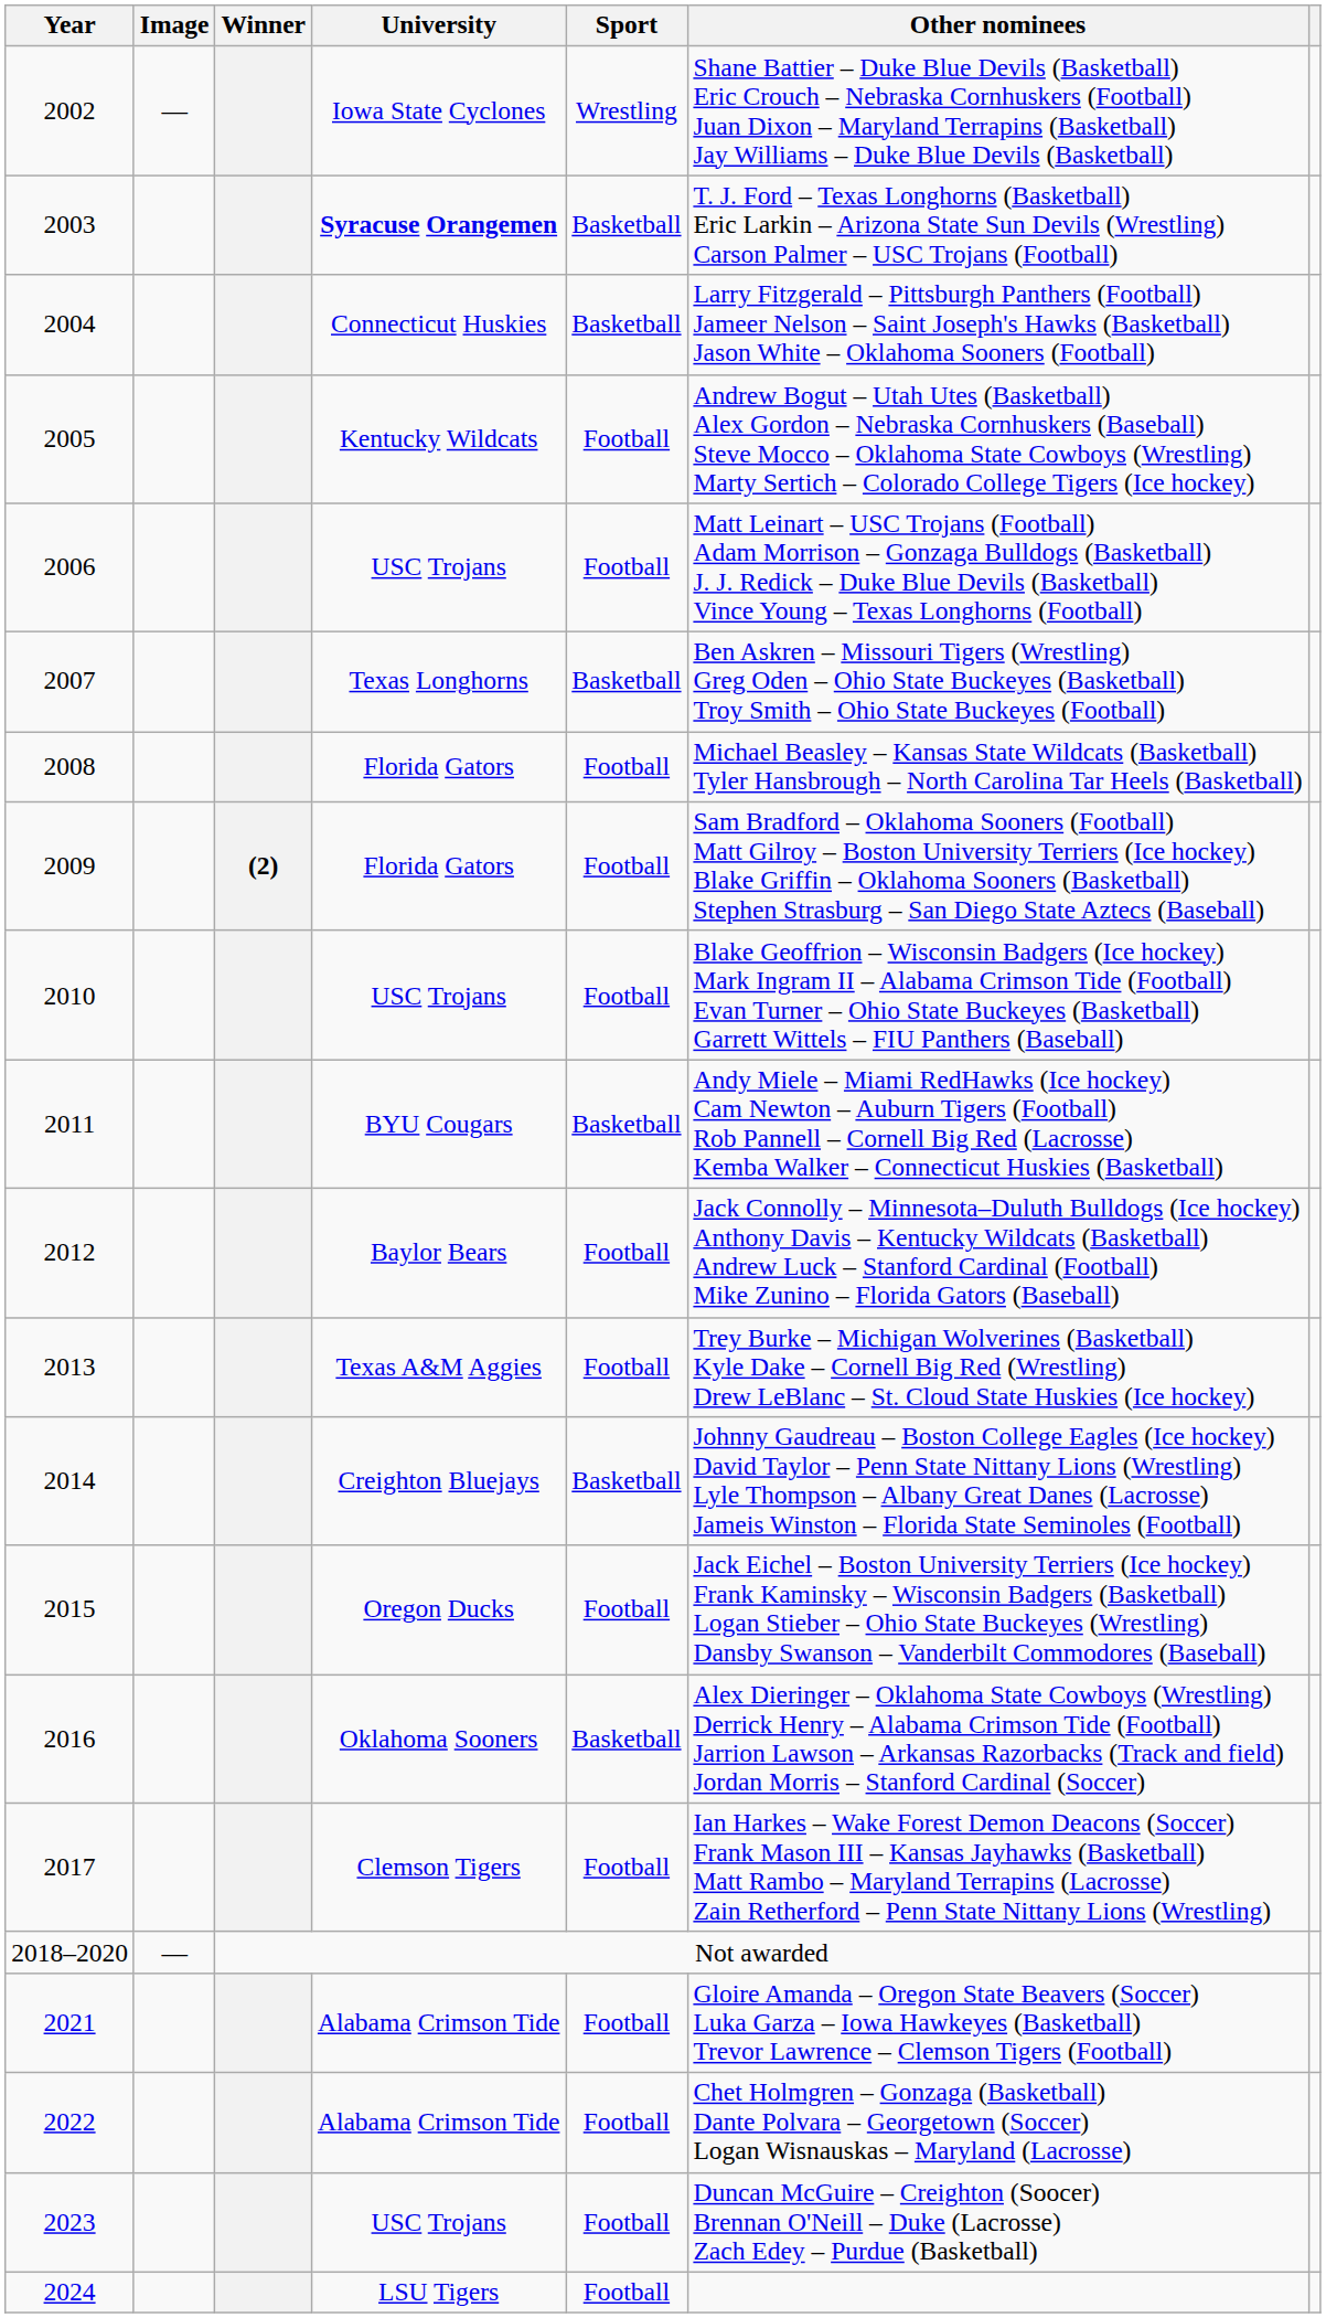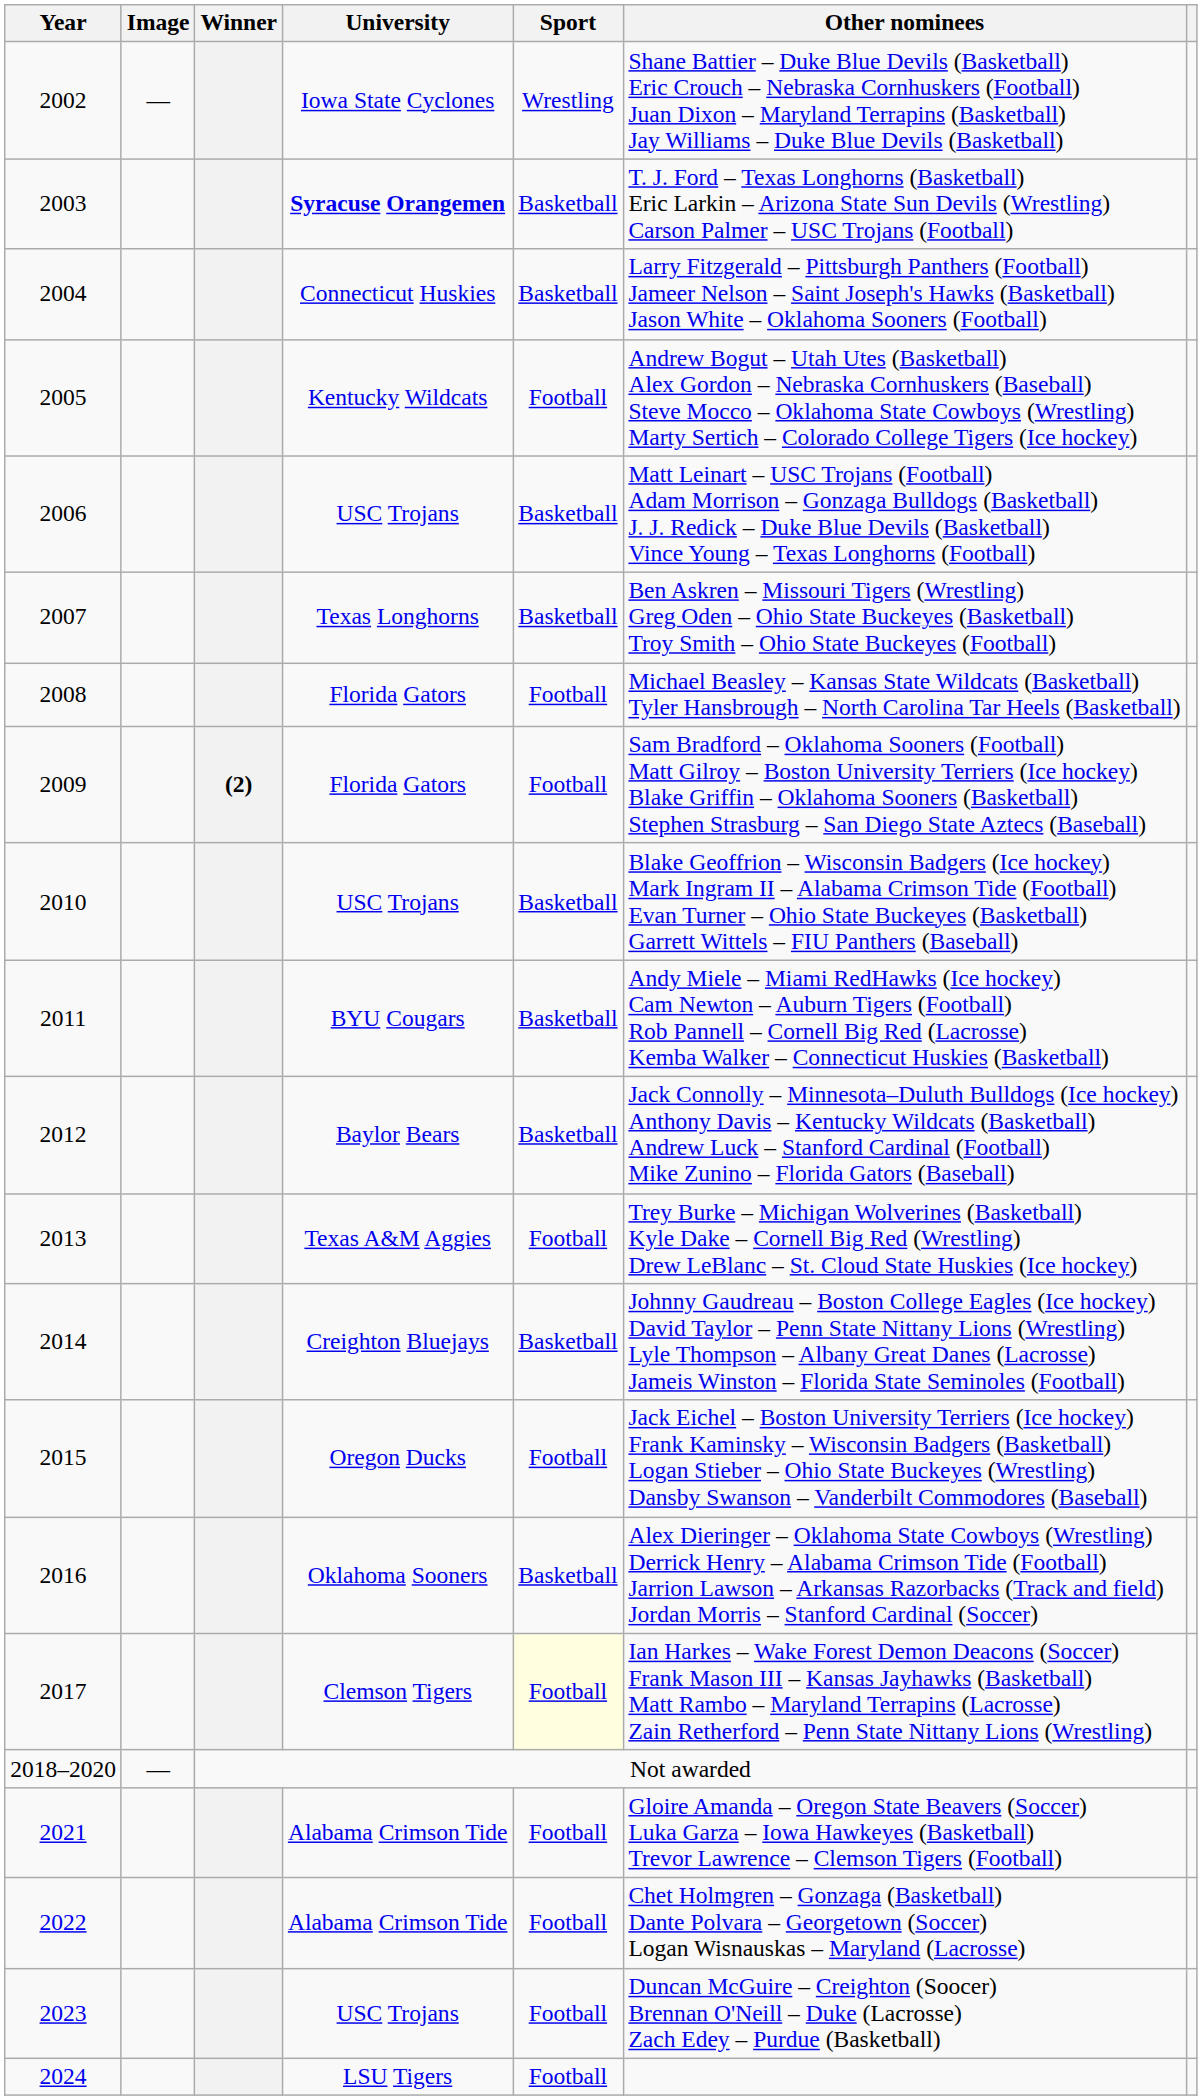2006 | Sport: Football -> Basketball
2010 | Sport: Football -> Basketball
2012 | Sport: Football -> Basketball
2017 | Sport: no background -> lightyellow background
